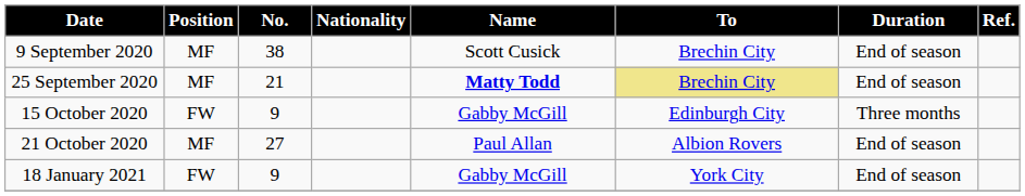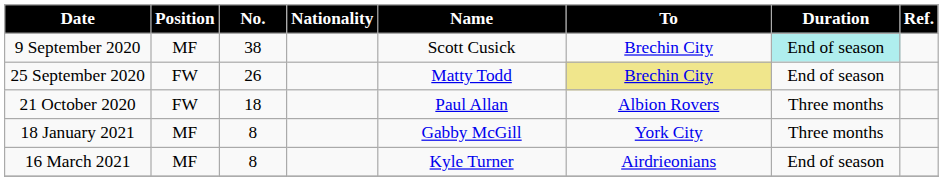9 September 2020 | Duration: no background -> paleturquoise background
25 September 2020 | Position: MF -> FW
25 September 2020 | No.: 21 -> 26
25 September 2020 | Name: bold -> normal
- row: 15 October 2020 | FW | 9 | Gabby McGill | Edinburgh City | Three months
21 October 2020 | Position: MF -> FW
21 October 2020 | No.: 27 -> 18
21 October 2020 | Duration: End of season -> Three months
18 January 2021 | Position: FW -> MF
18 January 2021 | No.: 9 -> 8
18 January 2021 | Duration: End of season -> Three months
+ row: 16 March 2021 | MF | 8 | Kyle Turner | Airdrieonians | End of season
